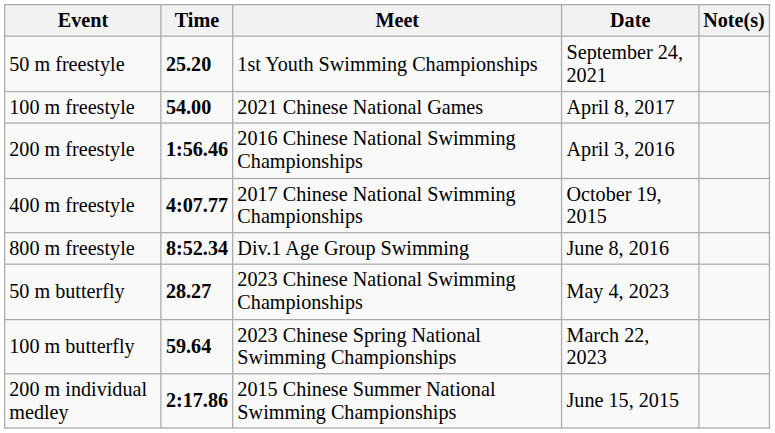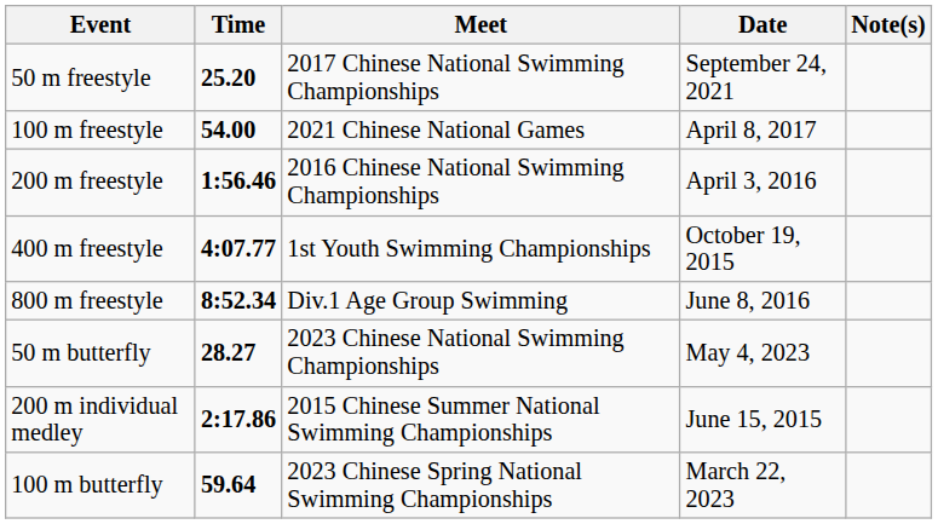50 m freestyle | Meet: 1st Youth Swimming Championships -> 2017 Chinese National Swimming Championships
400 m freestyle | Meet: 2017 Chinese National Swimming Championships -> 1st Youth Swimming Championships
rows swapped: 100 m butterfly <-> 200 m individual medley
